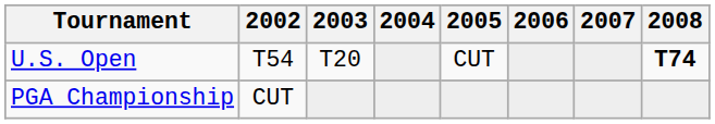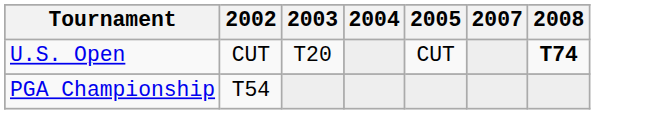- column: 2006
U.S. Open | 2002: T54 -> CUT
PGA Championship | 2002: CUT -> T54
